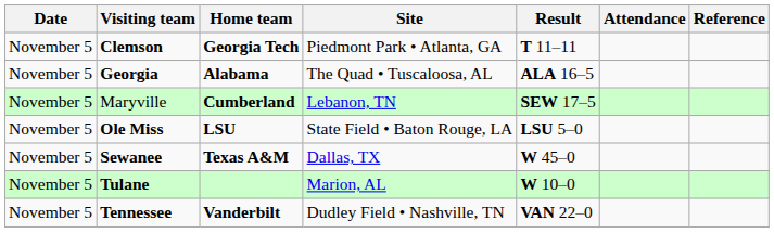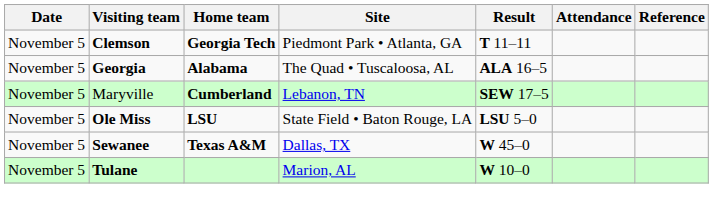- row: November 5 | Tennessee | Vanderbilt | Dudley Field • Nashville, TN | VAN 22–0
